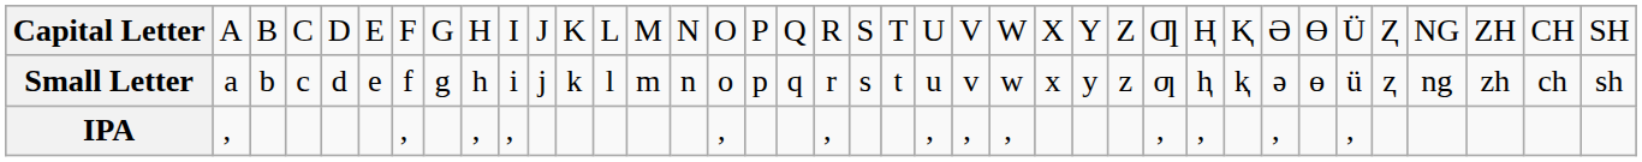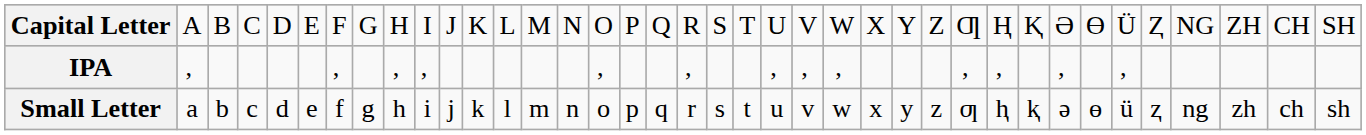rows swapped: Small Letter <-> IPA
